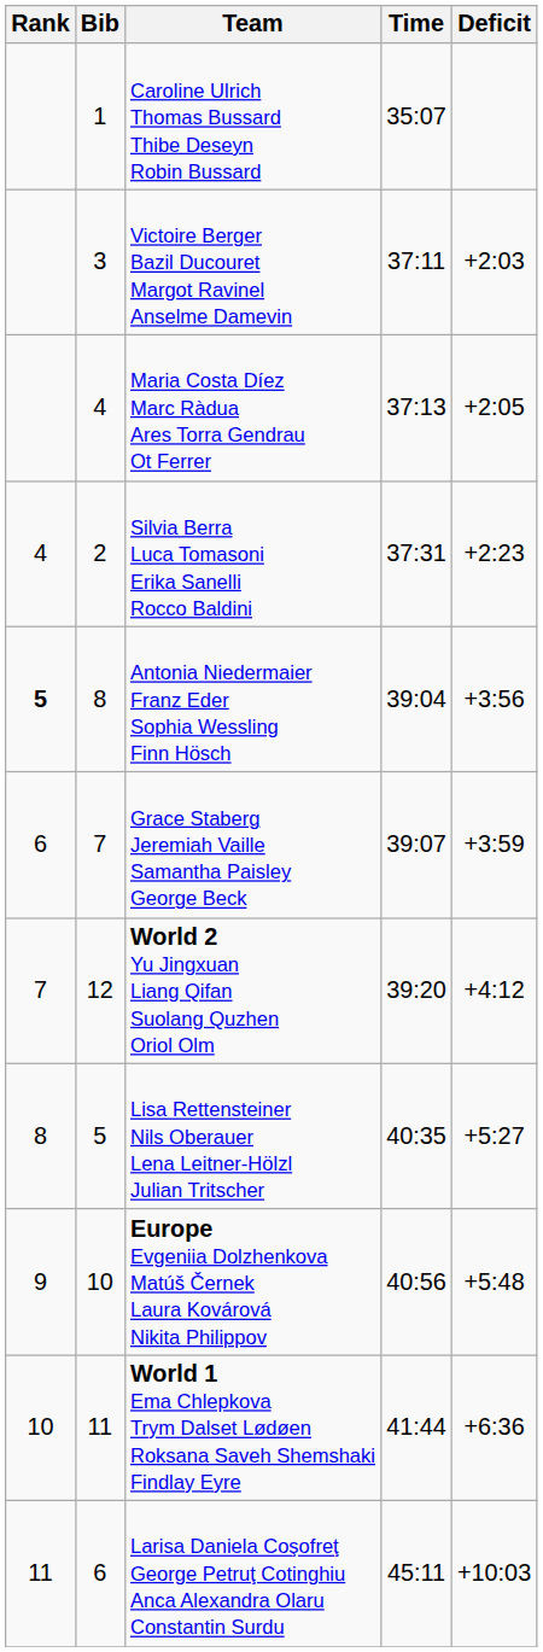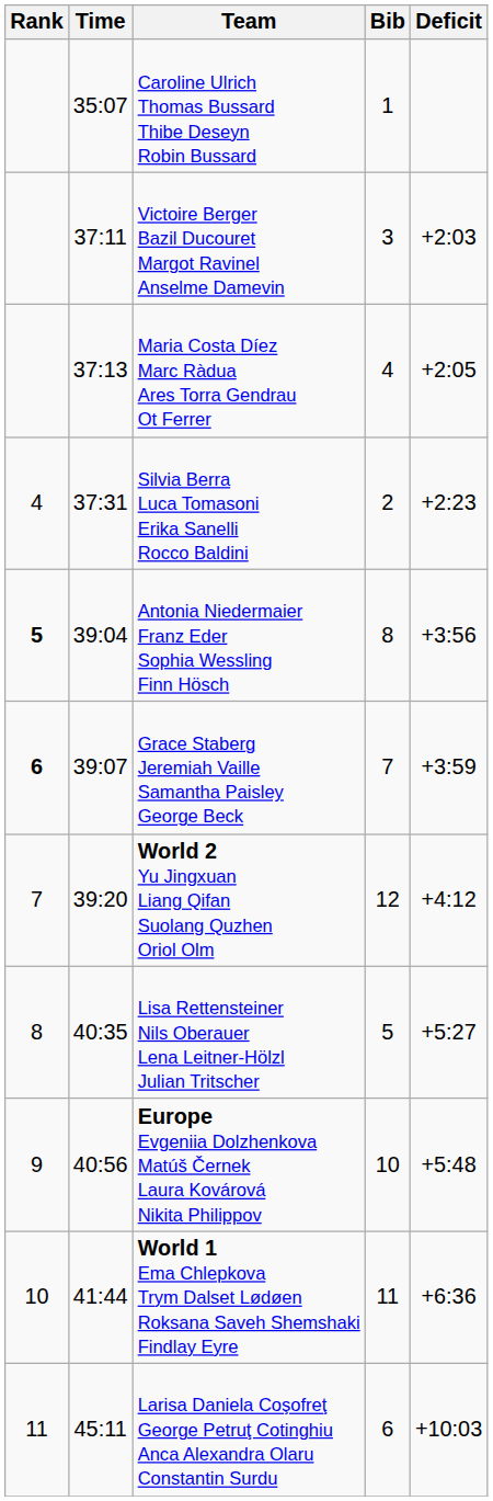columns swapped: Bib <-> Time
Grace Staberg Jeremiah Vaille Samantha Paisley George Beck | Rank: normal -> bold
